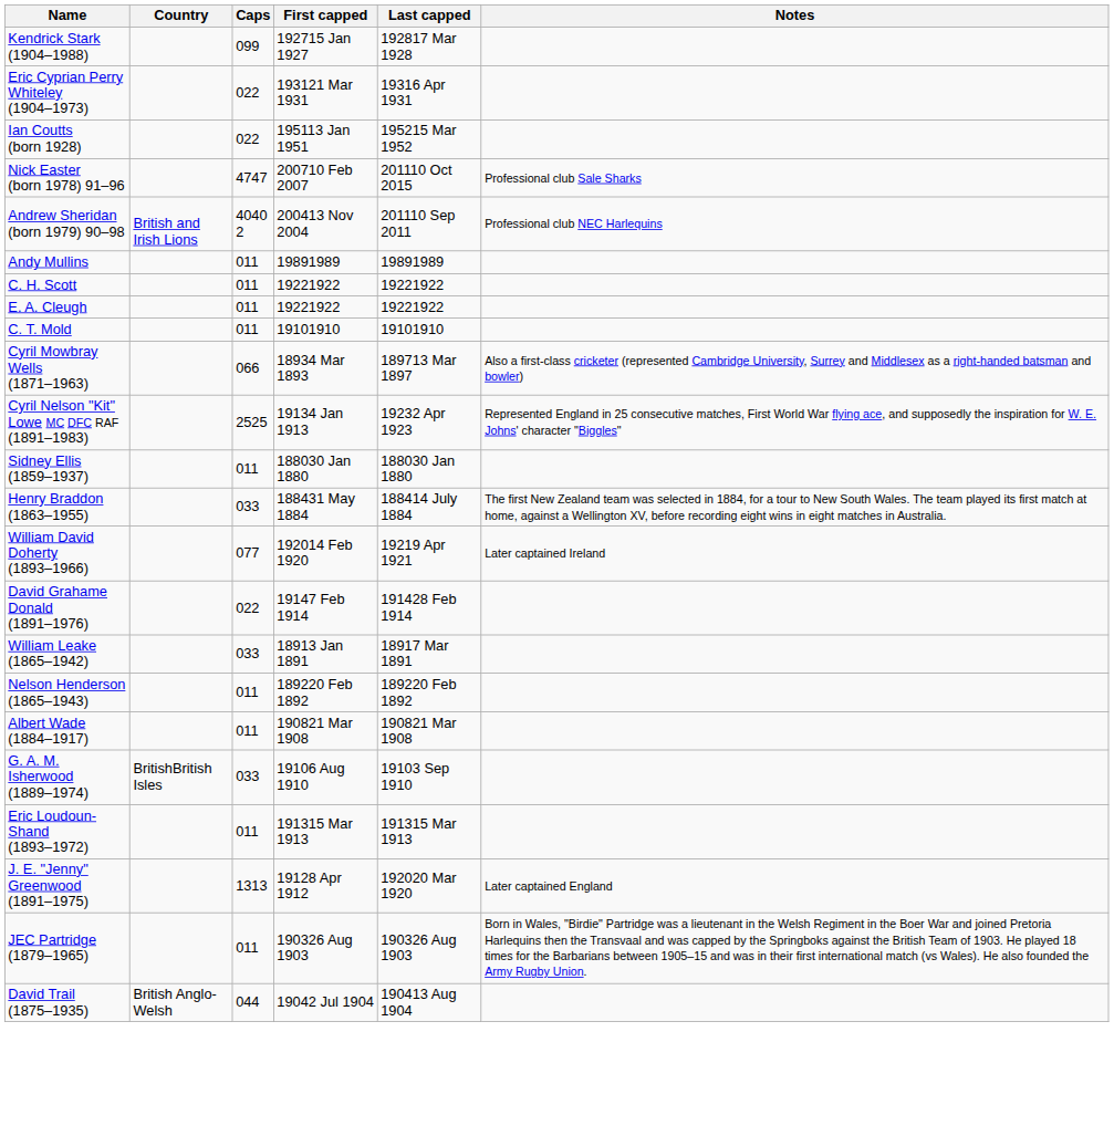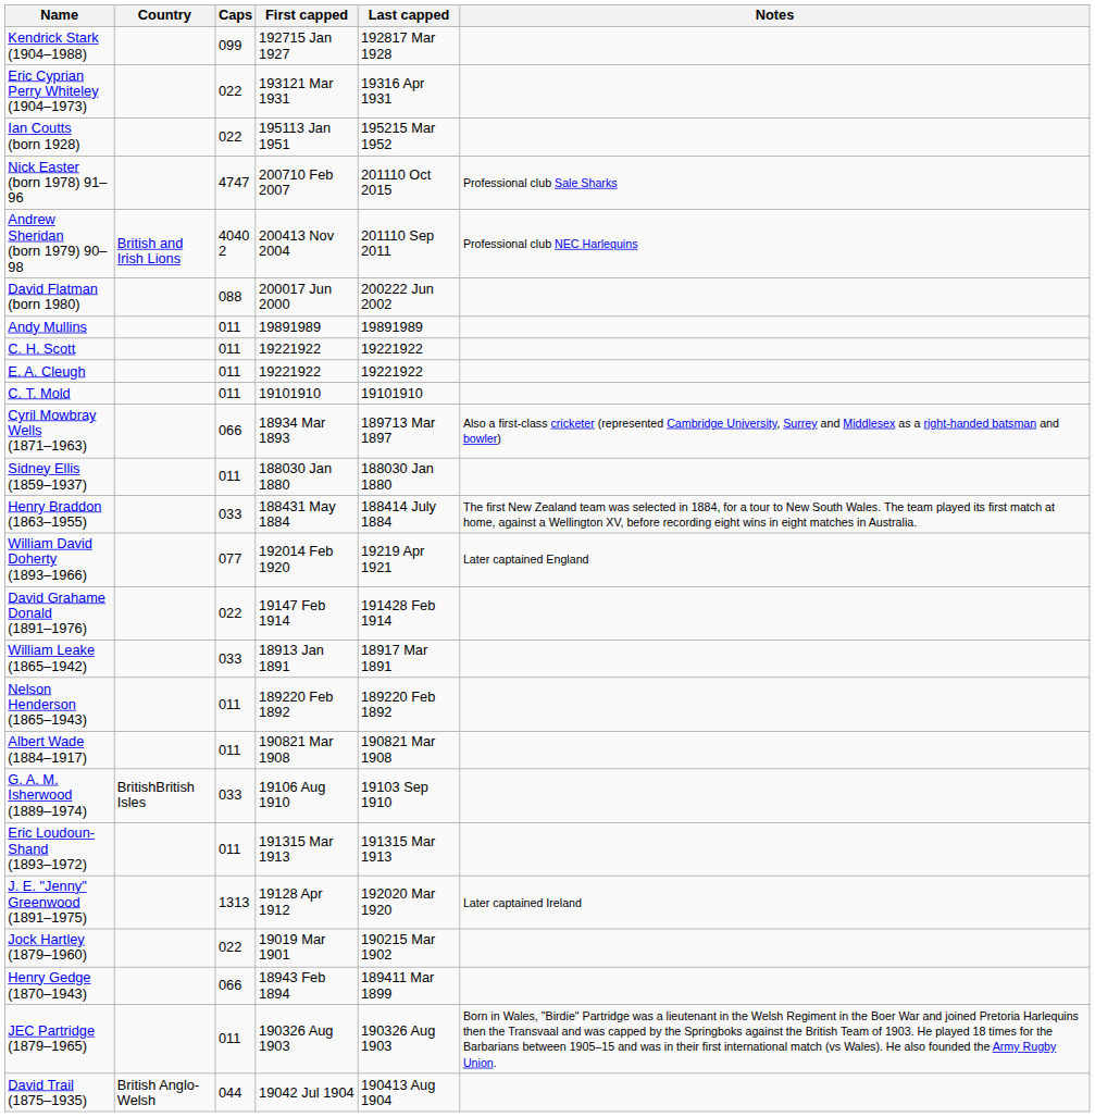+ row: David Flatman (born 1980) | 088 | 200017 Jun 2000 | 200222 Jun 2002
- row: Cyril Nelson "Kit" Lowe MC DFC RAF (1891–1983) | 2525 | 19134 Jan 1913 | 19232 Apr 1923 | Represented England in 25 consecutive matches, First World War flying ace, and supposedly the inspiration for W. E. Johns' character "Biggles"
William David Doherty (1893–1966) | Notes: Later captained Ireland -> Later captained England
J. E. "Jenny" Greenwood (1891–1975) | Notes: Later captained England -> Later captained Ireland
+ row: Jock Hartley (1879–1960) | 022 | 19019 Mar 1901 | 190215 Mar 1902
+ row: Henry Gedge (1870–1943) | 066 | 18943 Feb 1894 | 189411 Mar 1899
